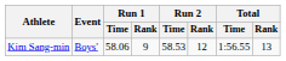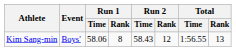Kim Sang-min | Run 1 / Rank: 9 -> 8
Kim Sang-min | Run 2 / Time: 58.53 -> 58.43
